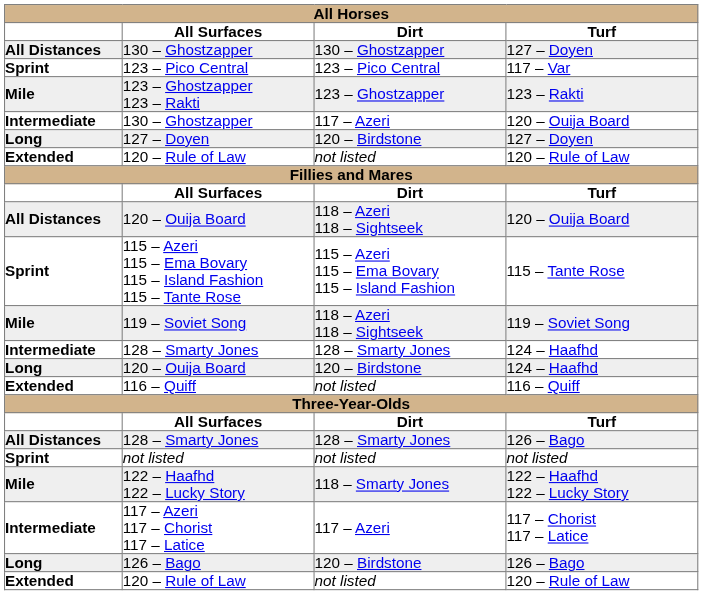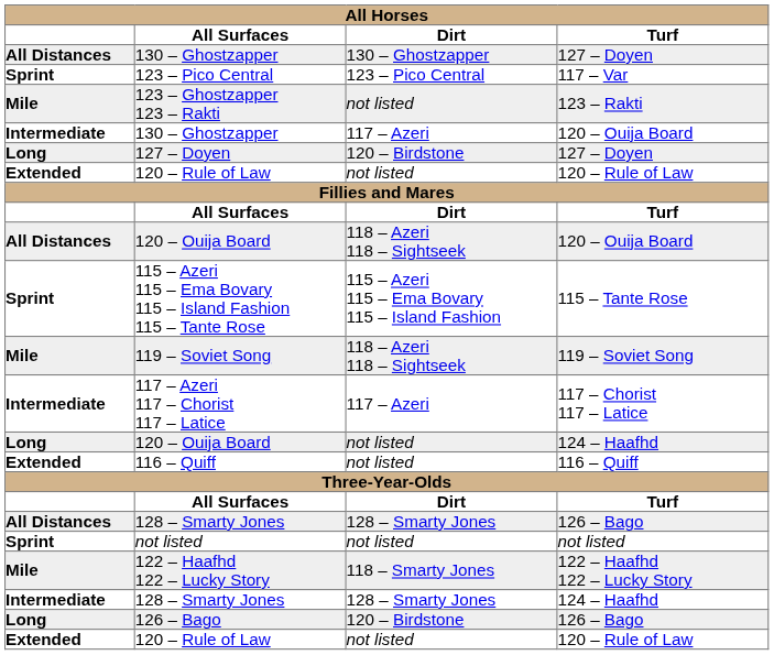123 – Ghostzapper 123 – Rakti | Dirt: 123 – Ghostzapper -> not listed
rows swapped: 117 – Azeri 117 – Chorist 117 – Latice <-> Intermediate / 128 – Smarty Jones
Long / 120 – Ouija Board | Dirt: 120 – Birdstone -> not listed
